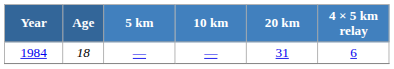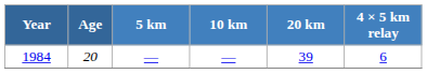1984 | Age: 18 -> 20
1984 | 20 km: 31 -> 39
